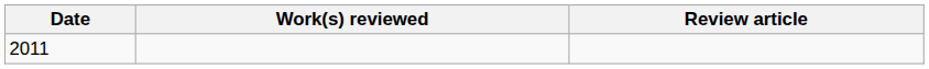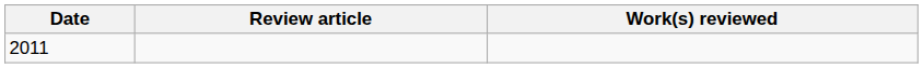columns swapped: Review article <-> Work(s) reviewed
